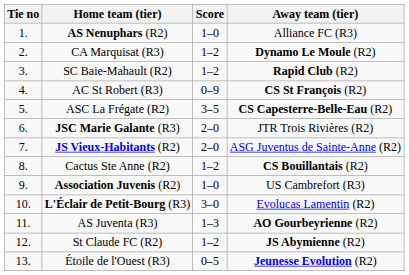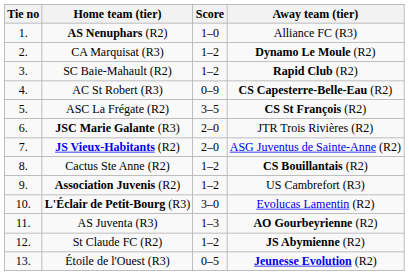AC St Robert (R3) | Away team (tier): CS St François (R2) -> CS Capesterre-Belle-Eau (R2)
ASC La Frégate (R2) | Away team (tier): CS Capesterre-Belle-Eau (R2) -> CS St François (R2)
Association Juvenis (R2) | Score: 1–0 -> 1–2
